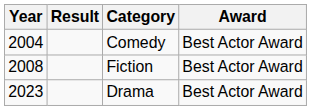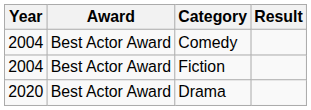columns swapped: Award <-> Result
Fiction | Year: 2008 -> 2004
Drama | Year: 2023 -> 2020
